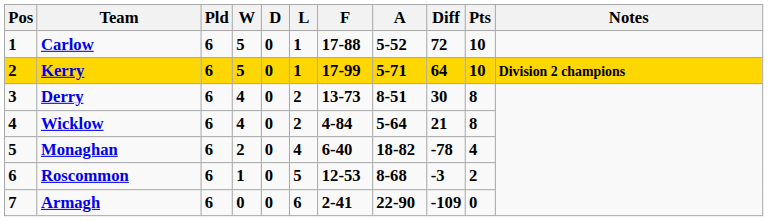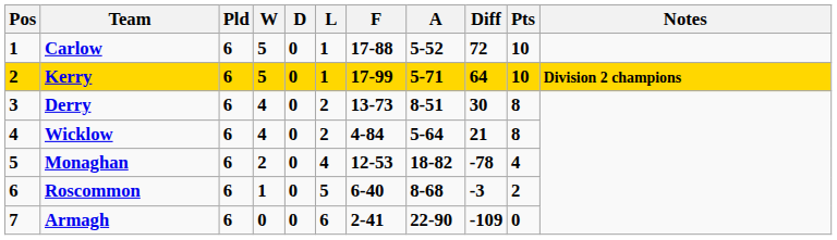Monaghan | F: 6-40 -> 12-53
Roscommon | F: 12-53 -> 6-40
